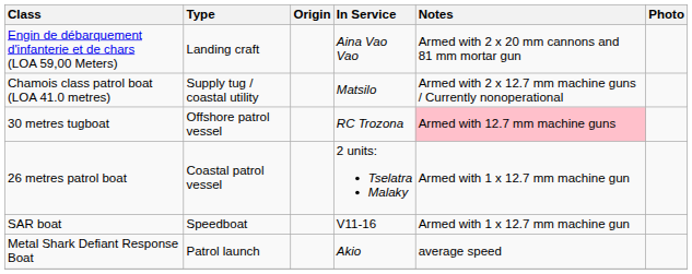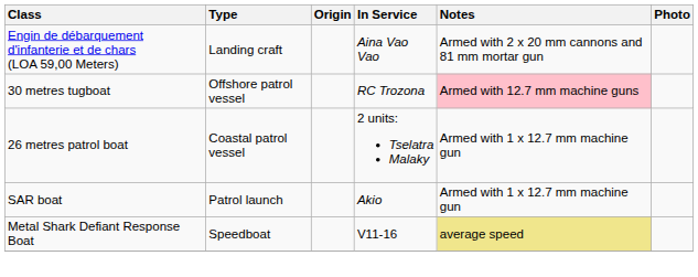- row: Chamois class patrol boat (LOA 41.0 metres) | Supply tug / coastal utility | Matsilo | Armed with 2 x 12.7 mm machine guns / Currently nonoperational
SAR boat | Type: Speedboat -> Patrol launch
SAR boat | In Service: V11-16 -> Akio
Metal Shark Defiant Response Boat | Type: Patrol launch -> Speedboat
Metal Shark Defiant Response Boat | In Service: Akio -> V11-16
Metal Shark Defiant Response Boat | Notes: no background -> khaki background
